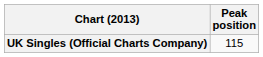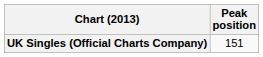UK Singles (Official Charts Company) | Peak position: 115 -> 151
